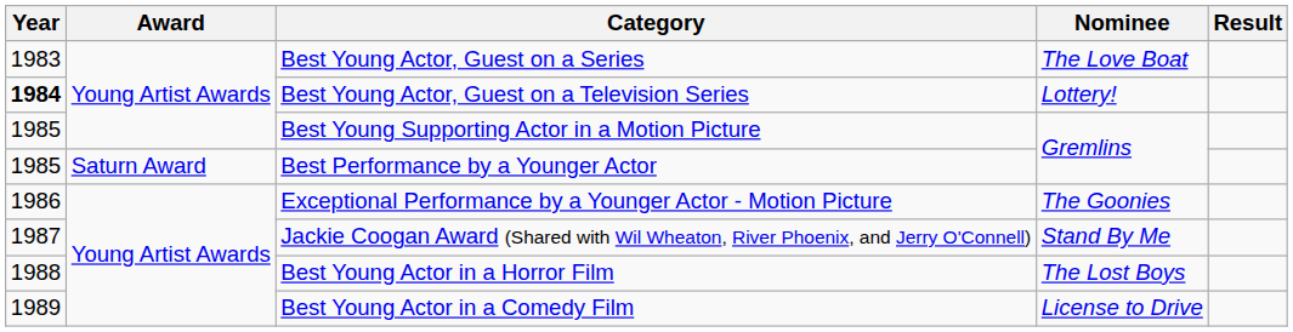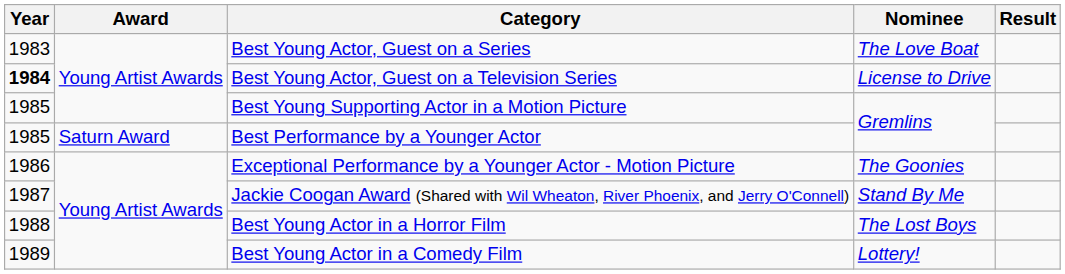Best Young Actor, Guest on a Television Series | Nominee: Lottery! -> License to Drive
Best Young Actor in a Comedy Film | Nominee: License to Drive -> Lottery!
